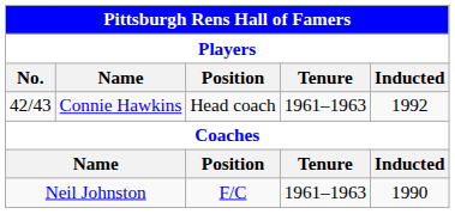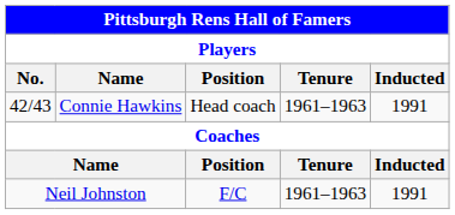42/43 | Inducted: 1992 -> 1991
Neil Johnston | Inducted: 1990 -> 1991
